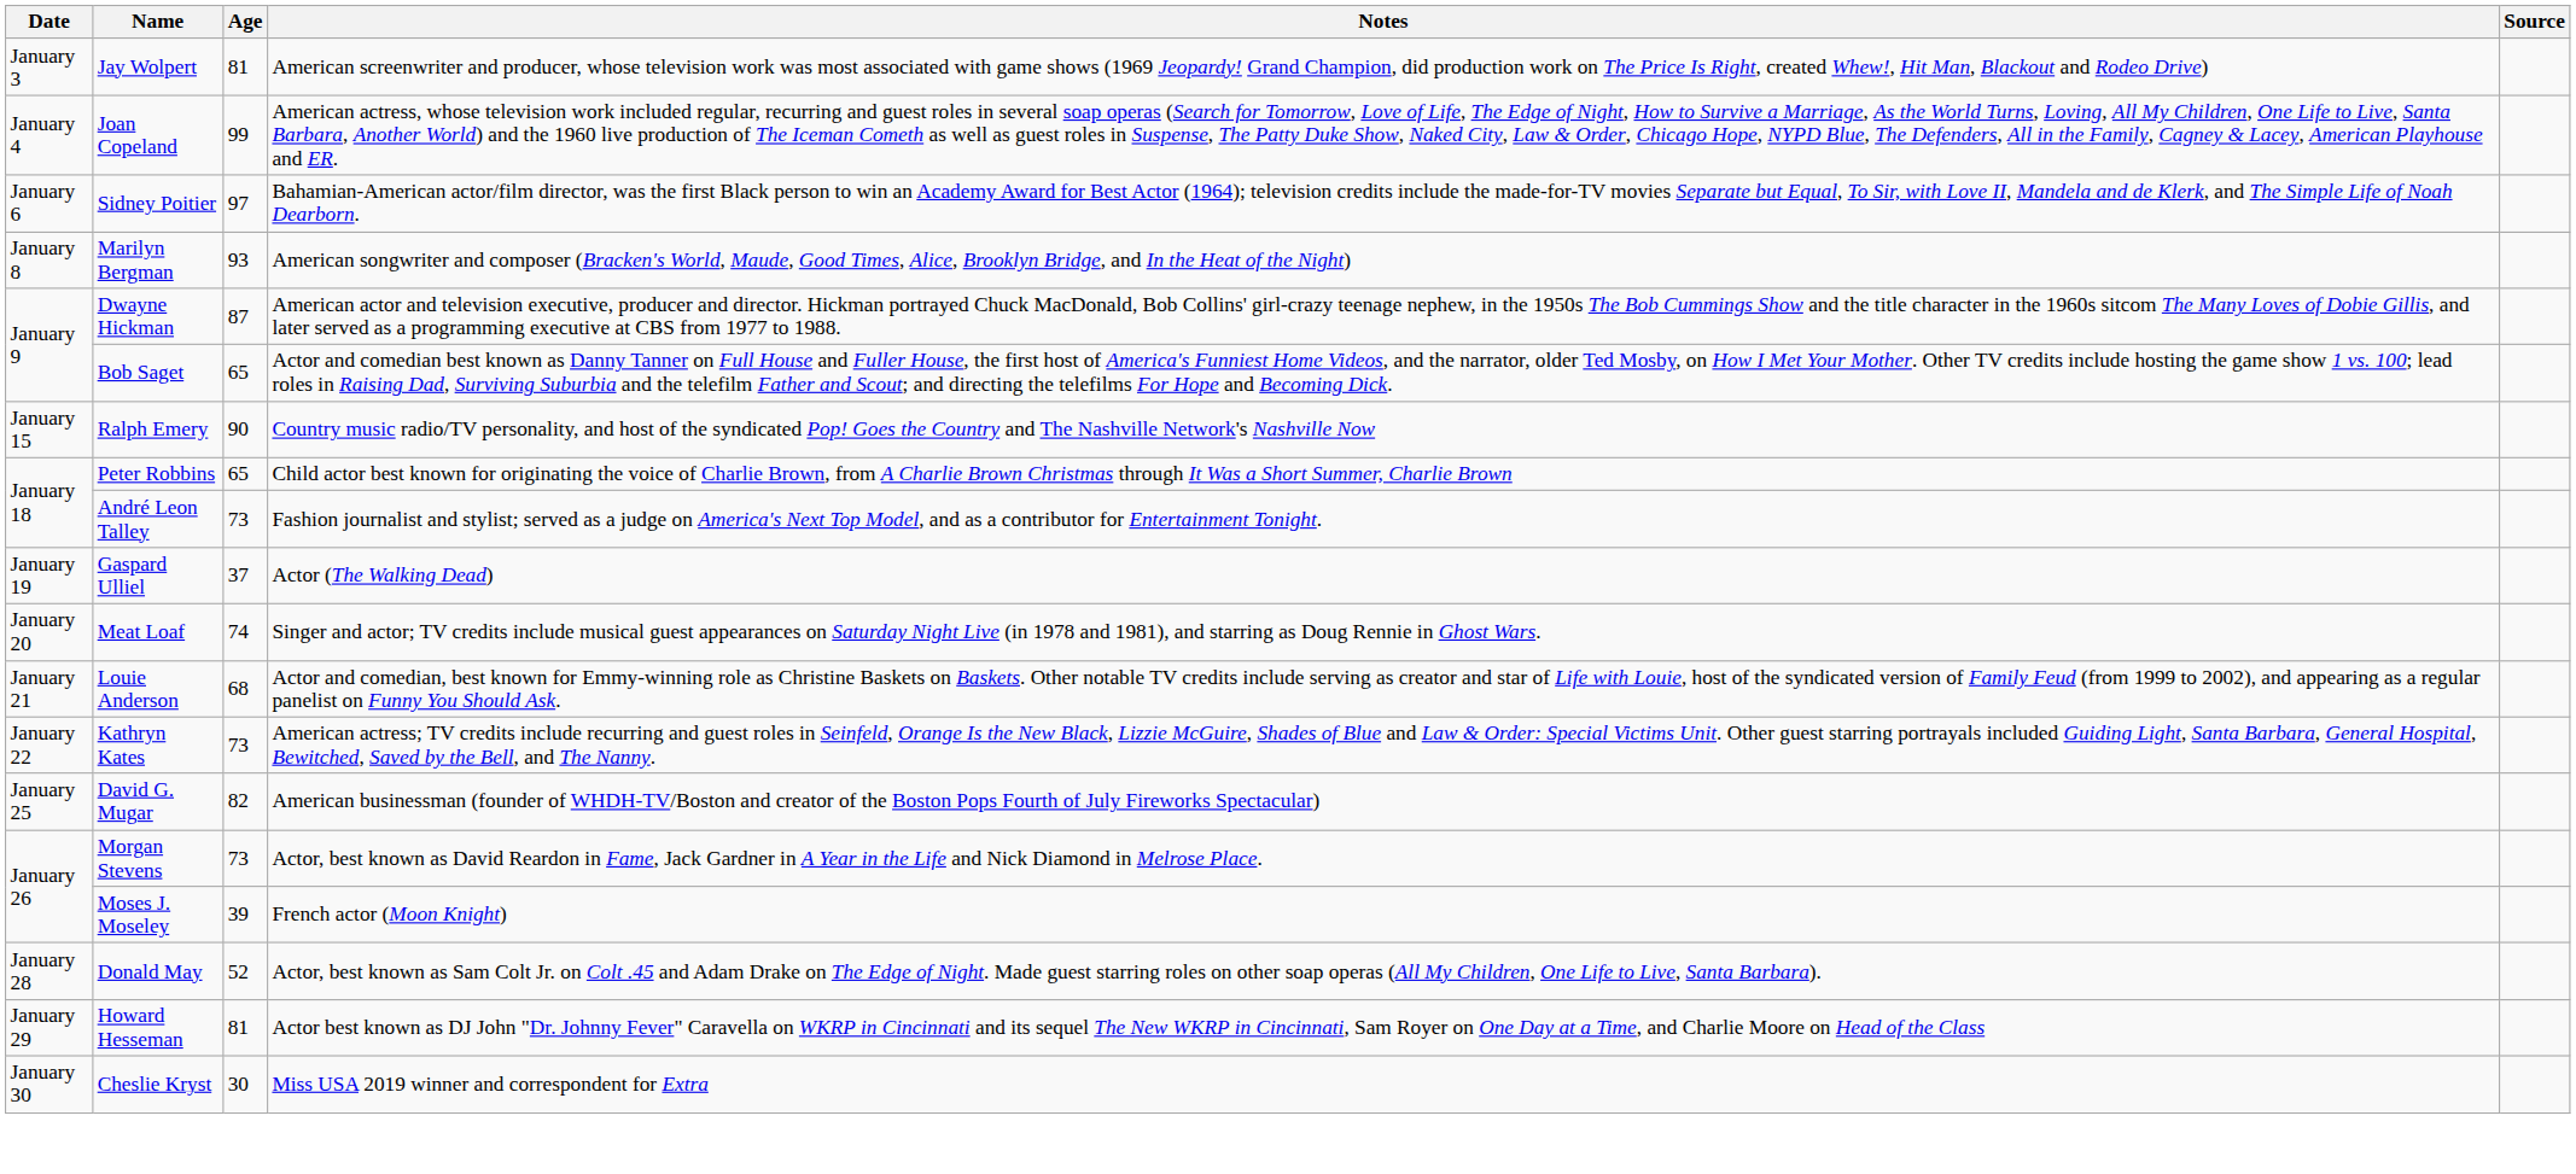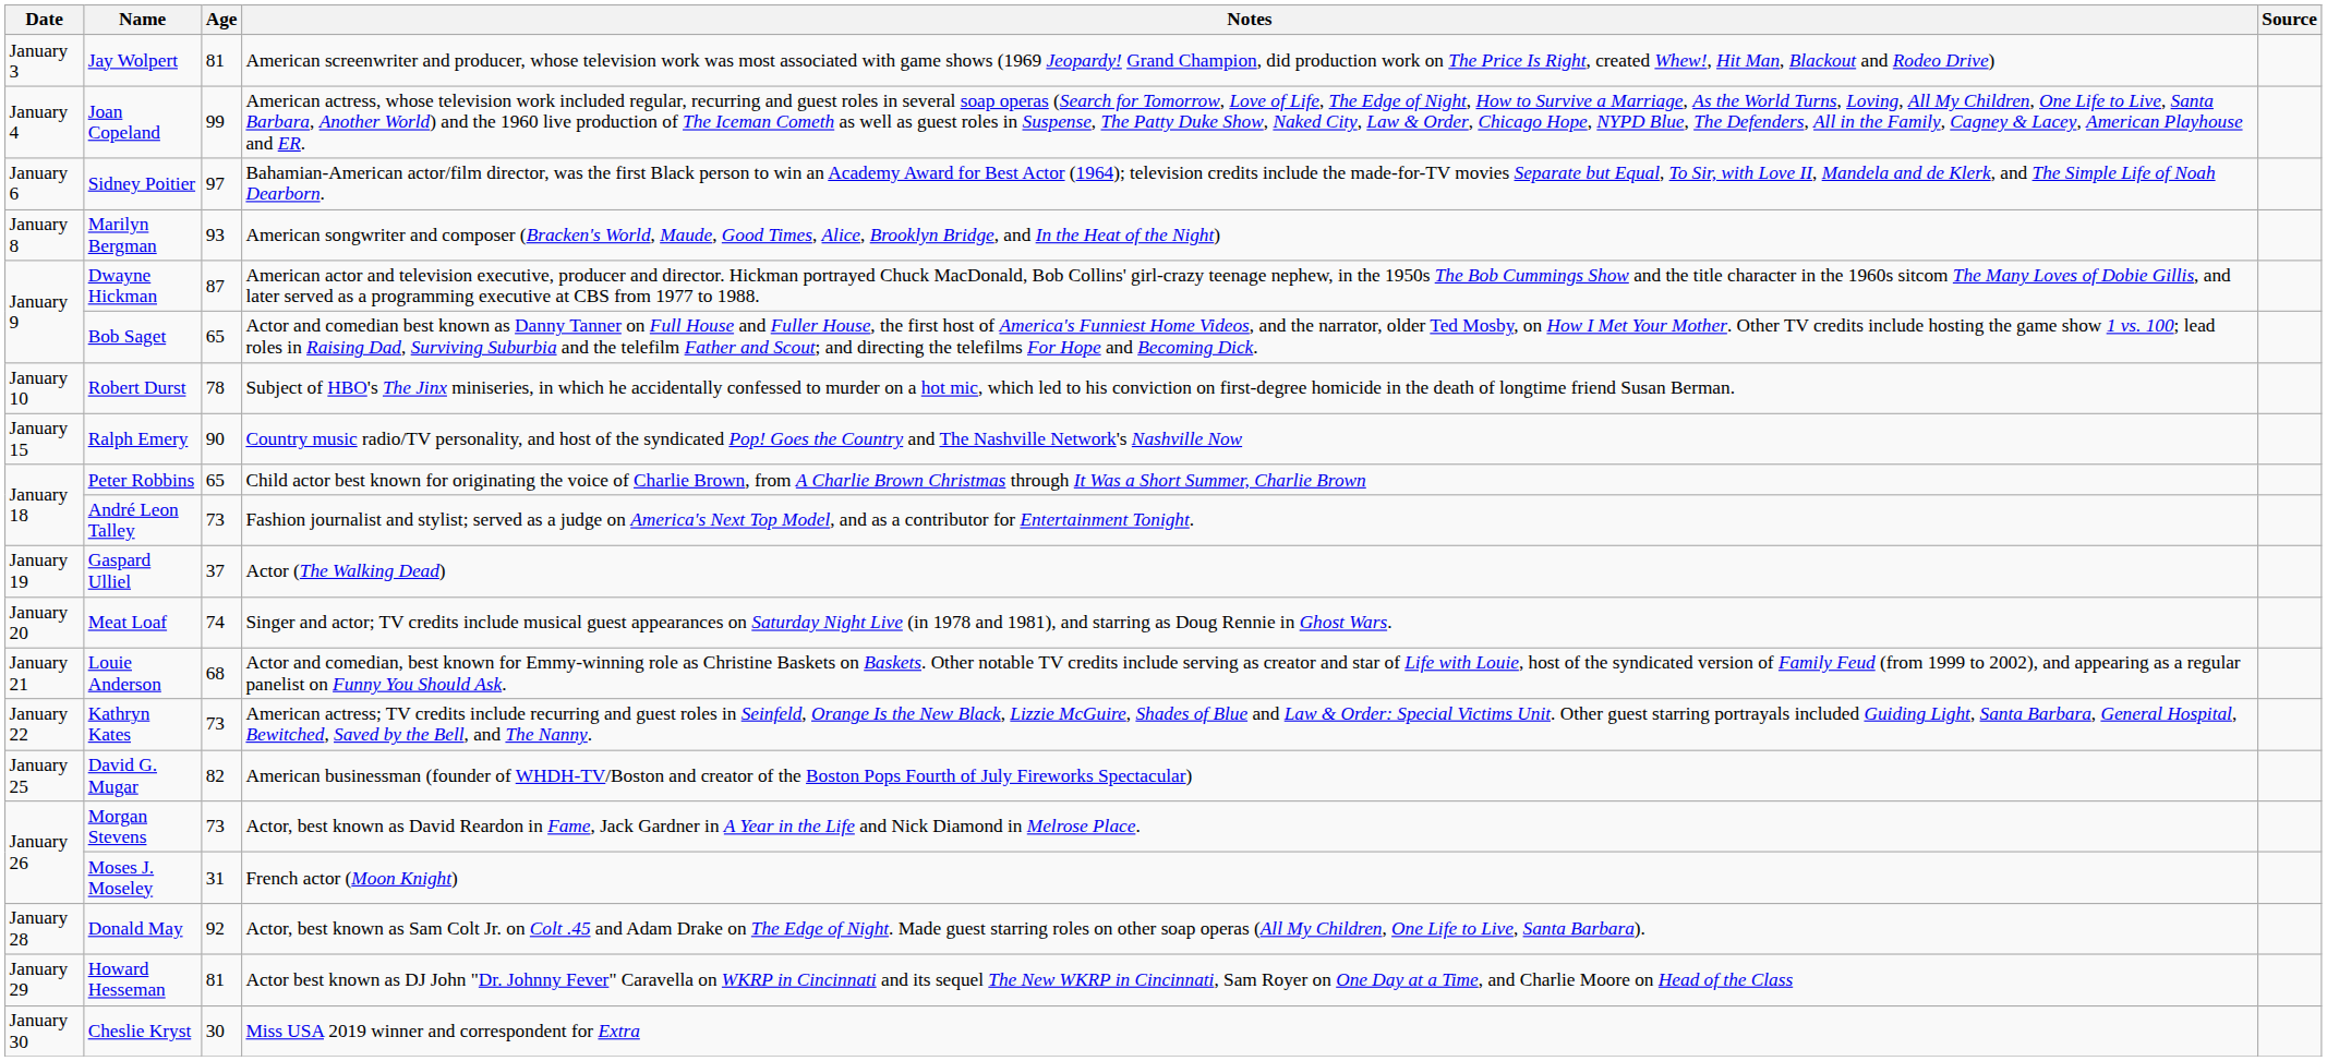+ row: January 10 | Robert Durst | 78 | Subject of HBO's The Jinx miniseries, in which he accidentally confessed to murder on a hot mic, which led to his conviction on first-degree homicide in the death of longtime friend Susan Berman.
Moses J. Moseley | Age: 39 -> 31
Donald May | Age: 52 -> 92
